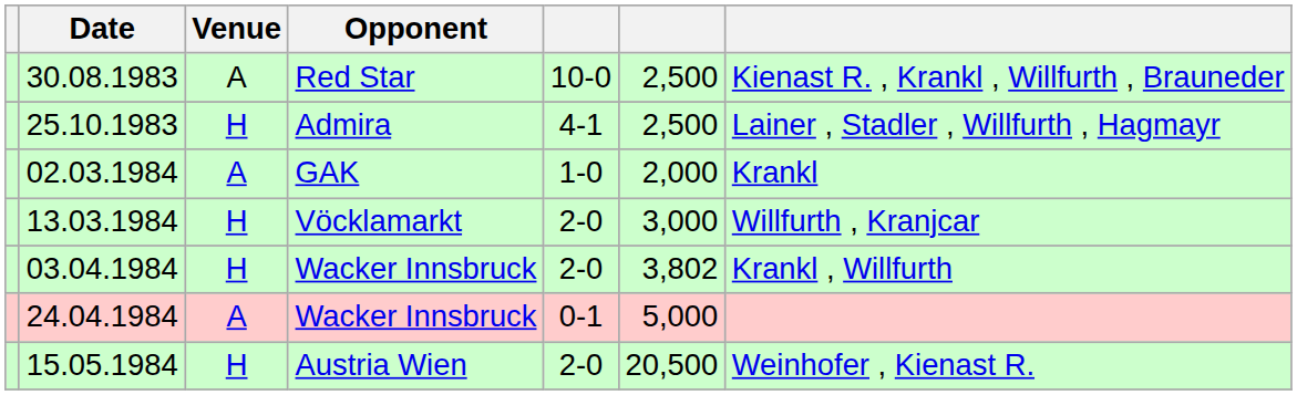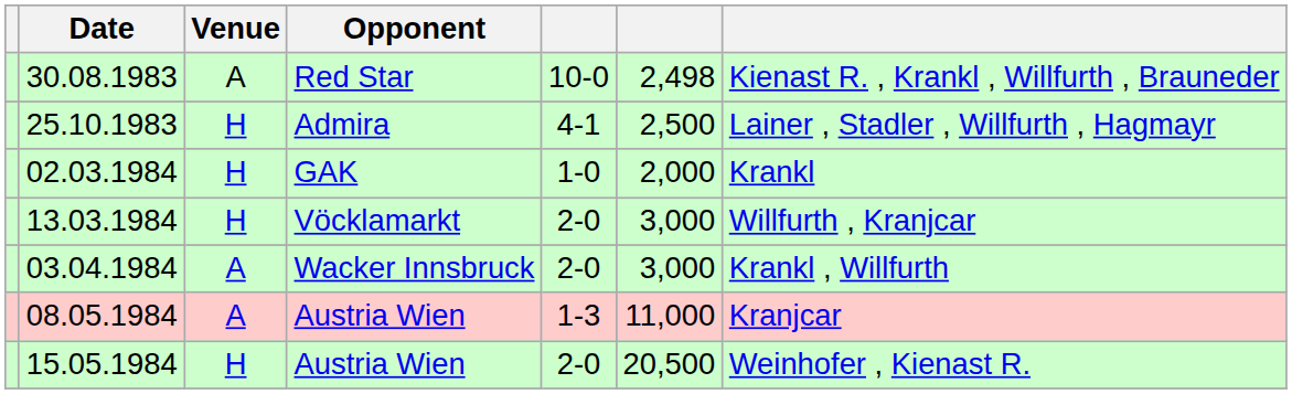30.08.1983 | column 6: 2,500 -> 2,498
02.03.1984 | Venue: A -> H
03.04.1984 | Venue: H -> A
03.04.1984 | column 6: 3,802 -> 3,000
- row: 24.04.1984 | A | Wacker Innsbruck | 0-1 | 5,000
+ row: 08.05.1984 | A | Austria Wien | 1-3 | 11,000 | Kranjcar
